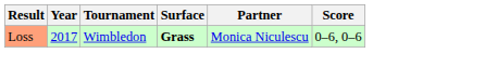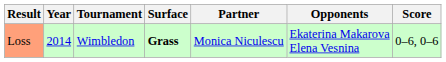+ column: Opponents | Ekaterina Makarova Elena Vesnina
Loss | Year: 2017 -> 2014
